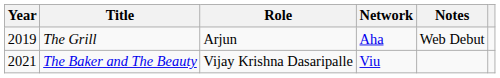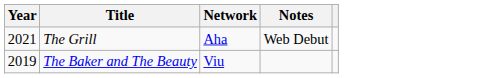- column: Role | Arjun | Vijay Krishna Dasaripalle
The Grill | Year: 2019 -> 2021
The Baker and The Beauty | Year: 2021 -> 2019
